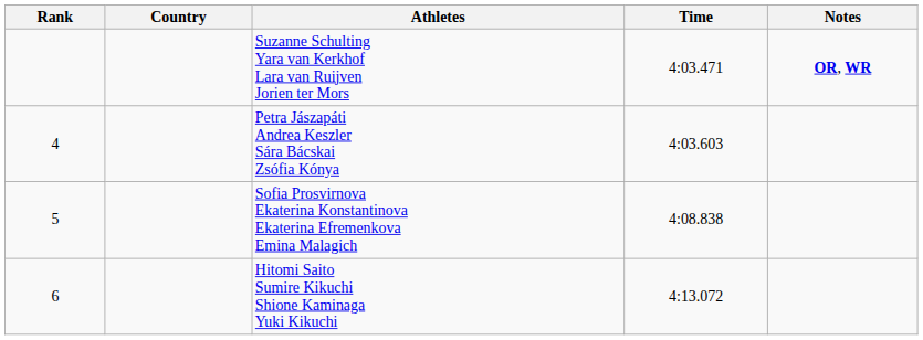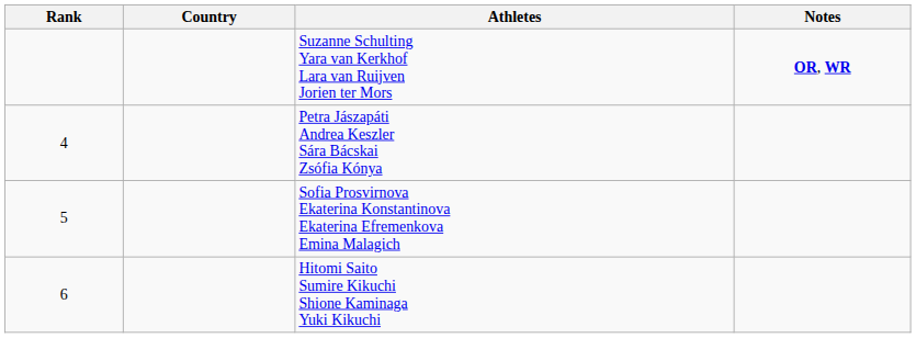- column: Time | 4:03.471 | 4:03.603 | 4:08.838 | 4:13.072
